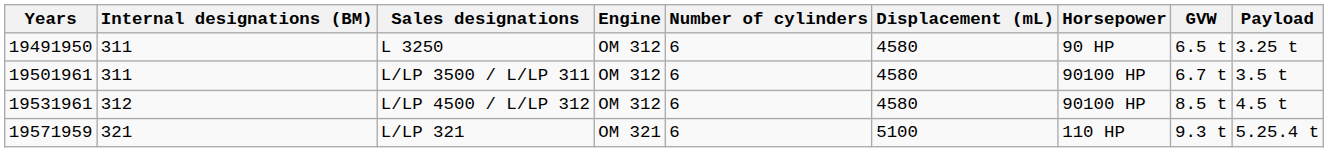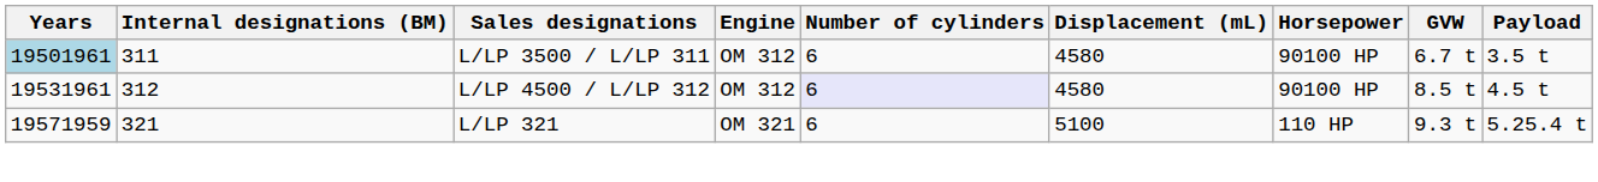- row: 19491950 | 311 | L 3250 | OM 312 | 6 | 4580 | 90 HP | 6.5 t | 3.25 t
L/LP 3500 / L/LP 311 | Years: no background -> lightblue background
L/LP 4500 / L/LP 312 | Number of cylinders: no background -> lavender background
